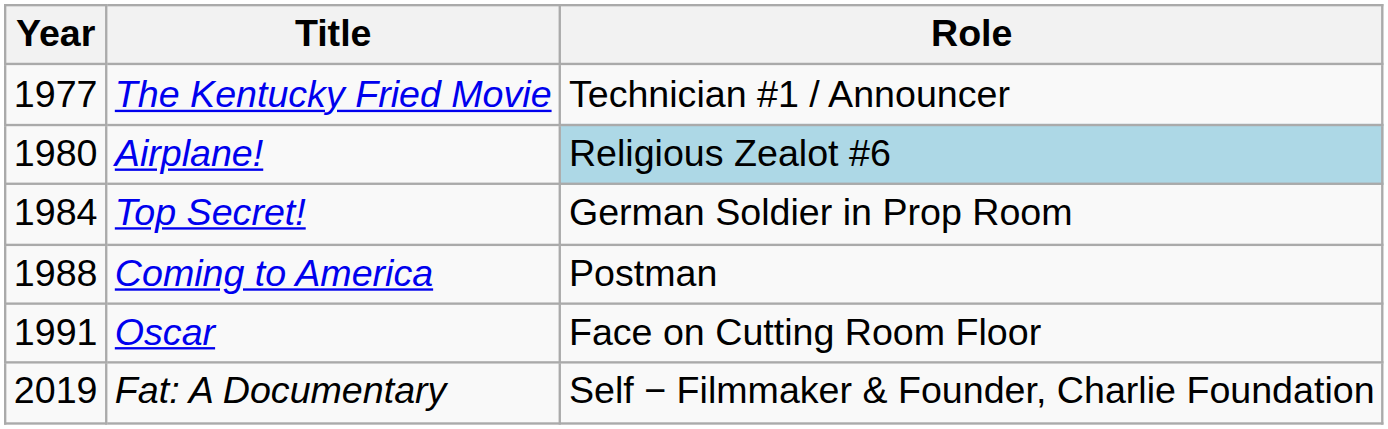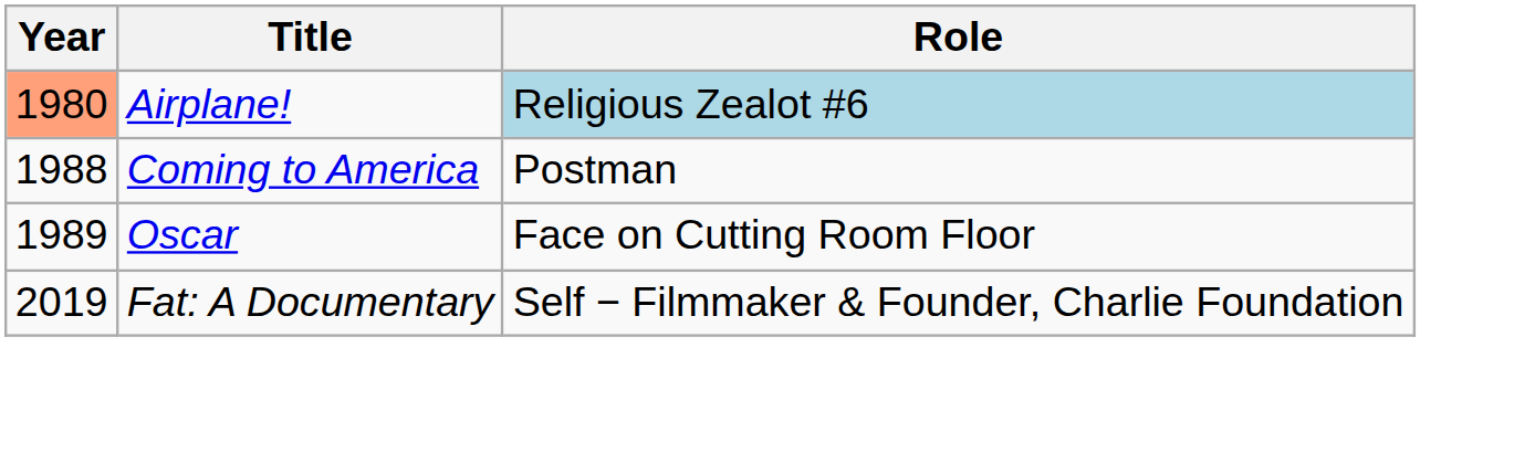- row: 1977 | The Kentucky Fried Movie | Technician #1 / Announcer
Airplane! | Year: no background -> lightsalmon background
- row: 1984 | Top Secret! | German Soldier in Prop Room
Oscar | Year: 1991 -> 1989
